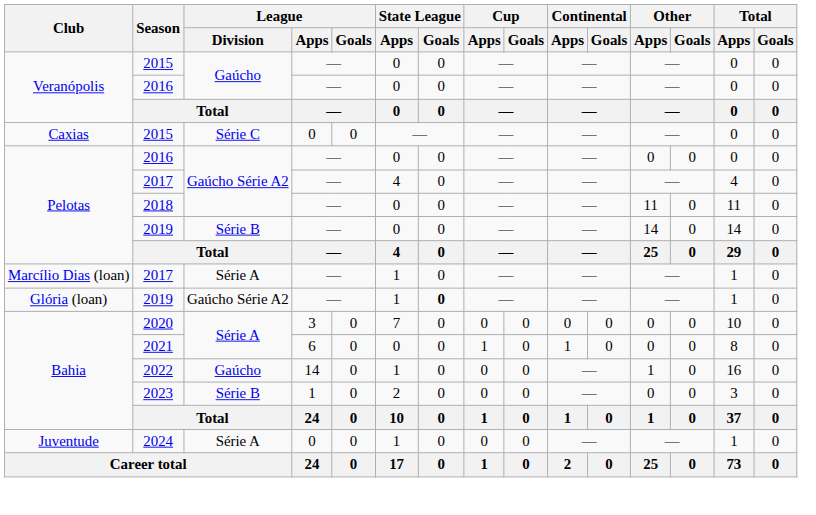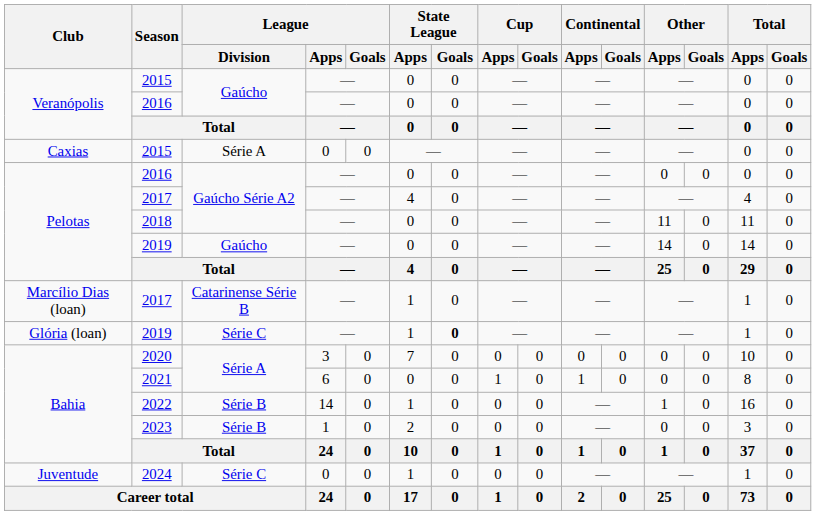Caxias / 2015 | League / Division: Série C -> Série A
Pelotas / 2019 | League / Division: Série B -> Gaúcho
Marcílio Dias (loan) / 2017 | League / Division: Série A -> Catarinense Série B
Glória (loan) / 2019 | League / Division: Gaúcho Série A2 -> Série C
2022 | League / Division: Gaúcho -> Série B
2024 | League / Division: Série A -> Série C
